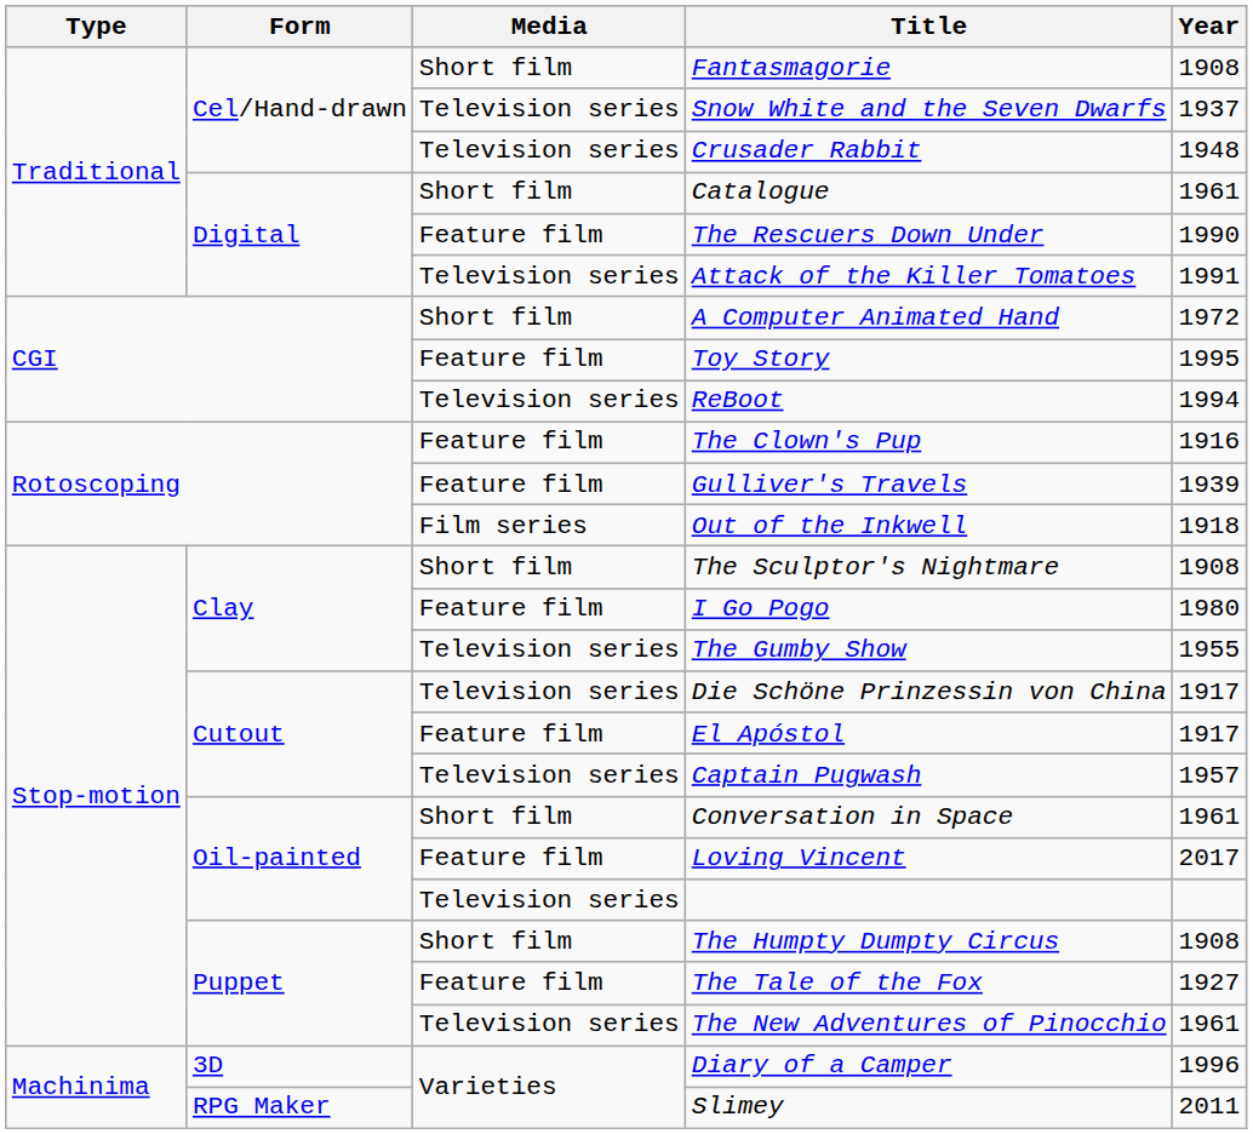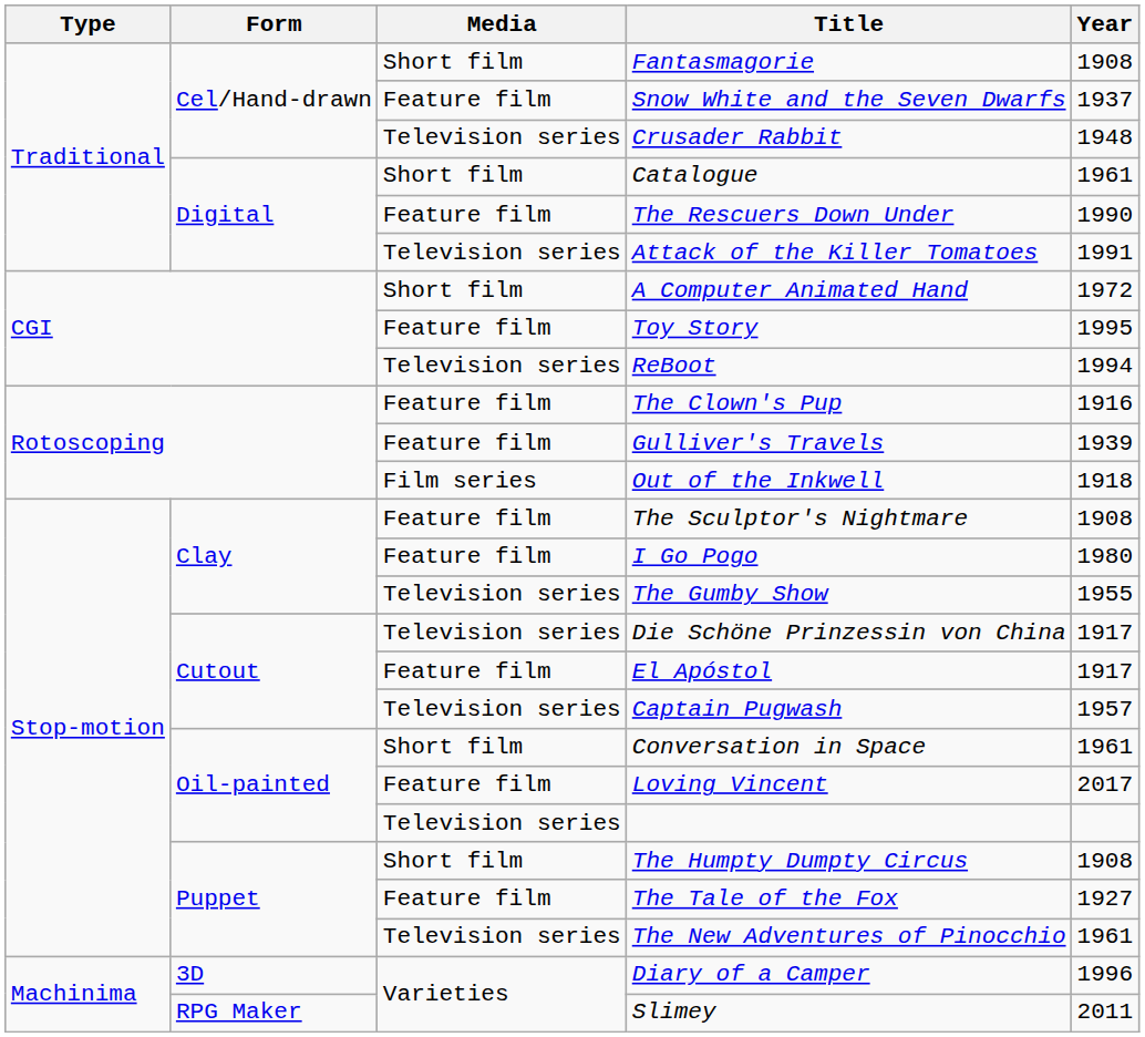Snow White and the Seven Dwarfs | Media: Television series -> Feature film
The Sculptor's Nightmare | Media: Short film -> Feature film
